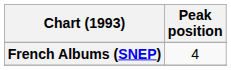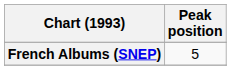French Albums (SNEP) | Peak position: 4 -> 5
